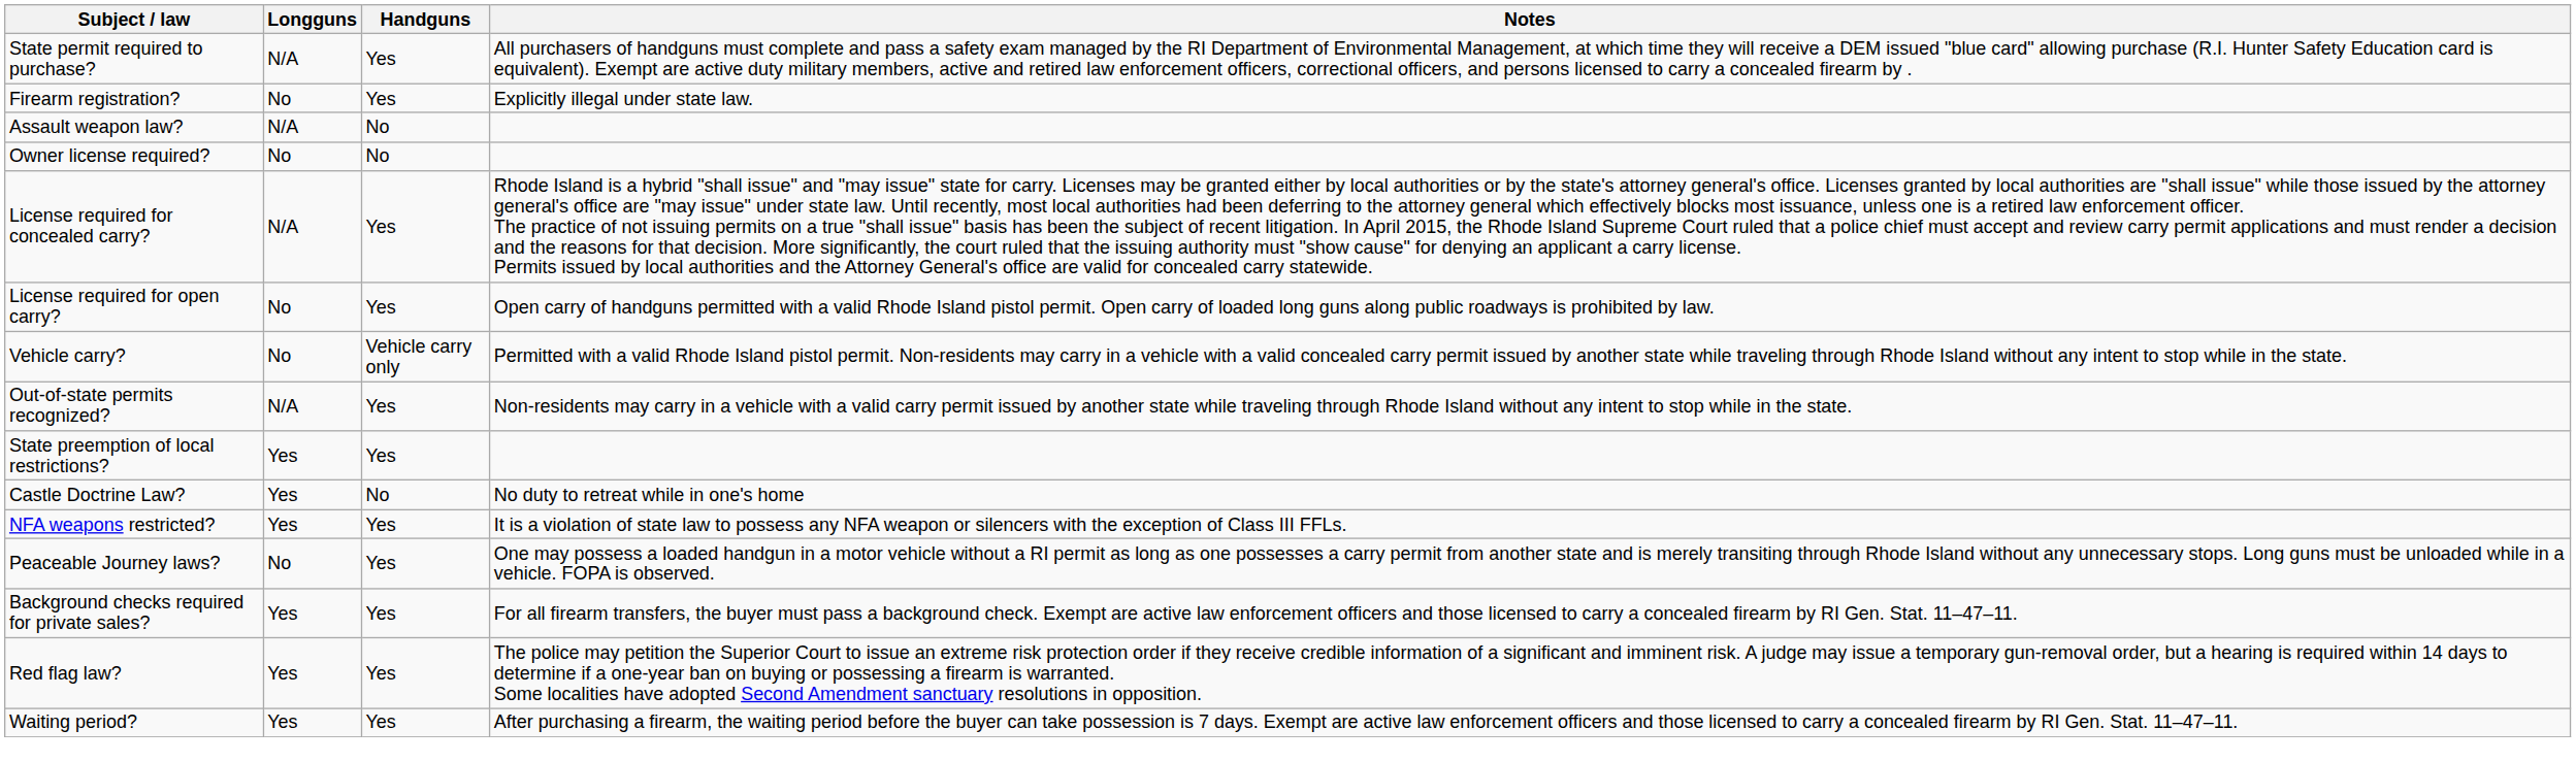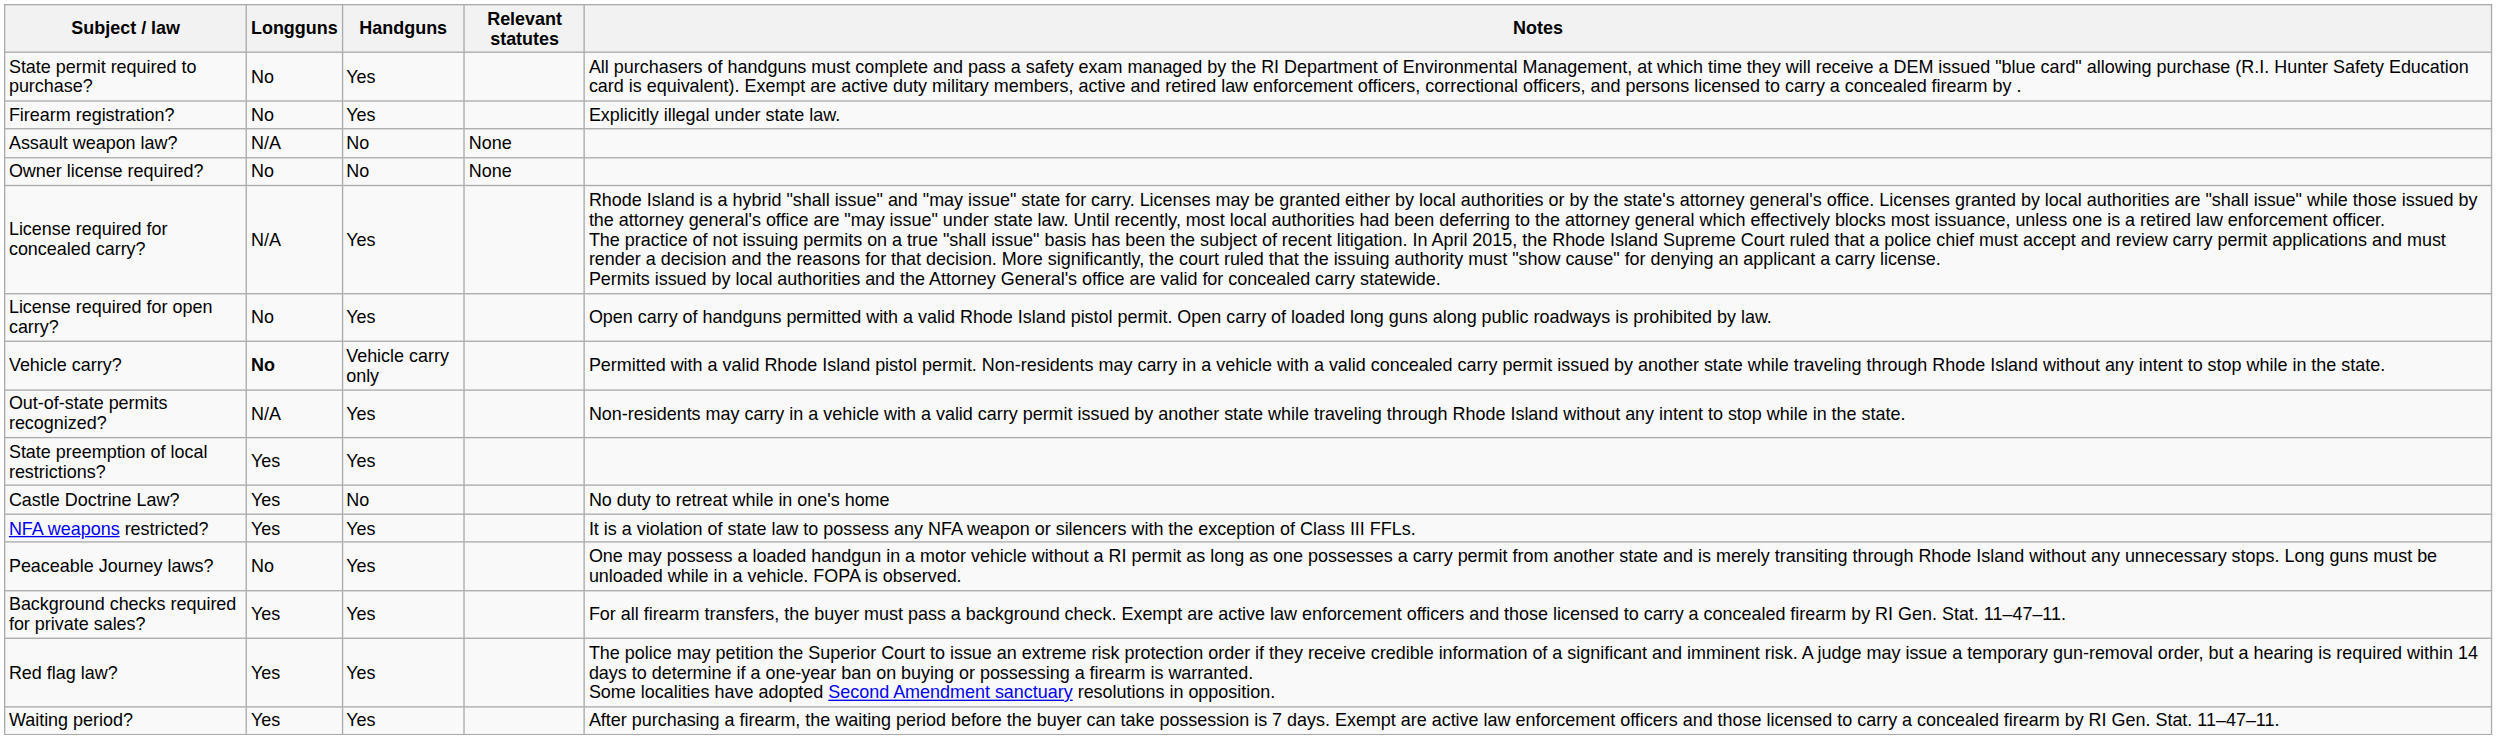+ column: Relevant statutes | None | None
State permit required to purchase? | Longguns: N/A -> No
Vehicle carry? | Longguns: normal -> bold
